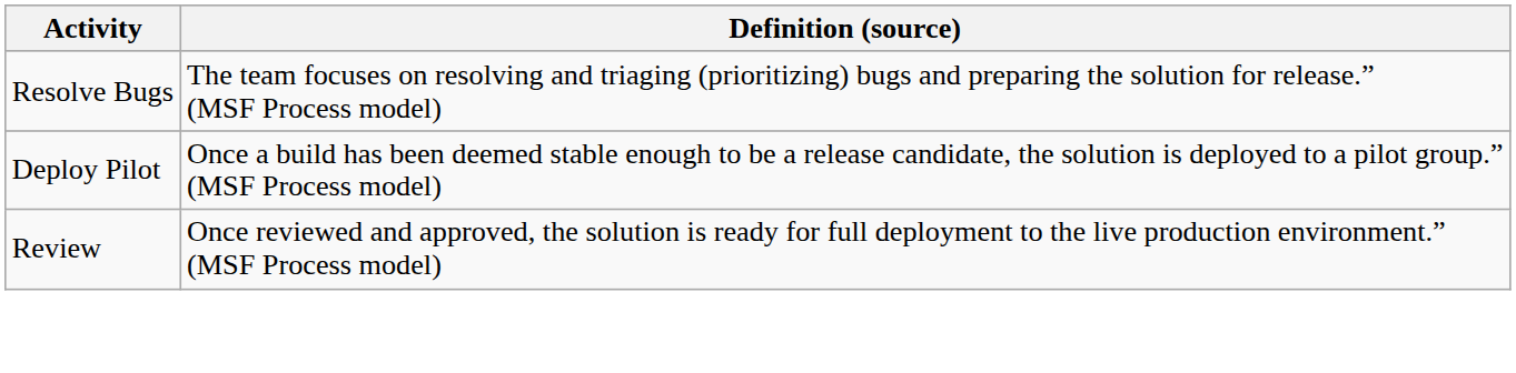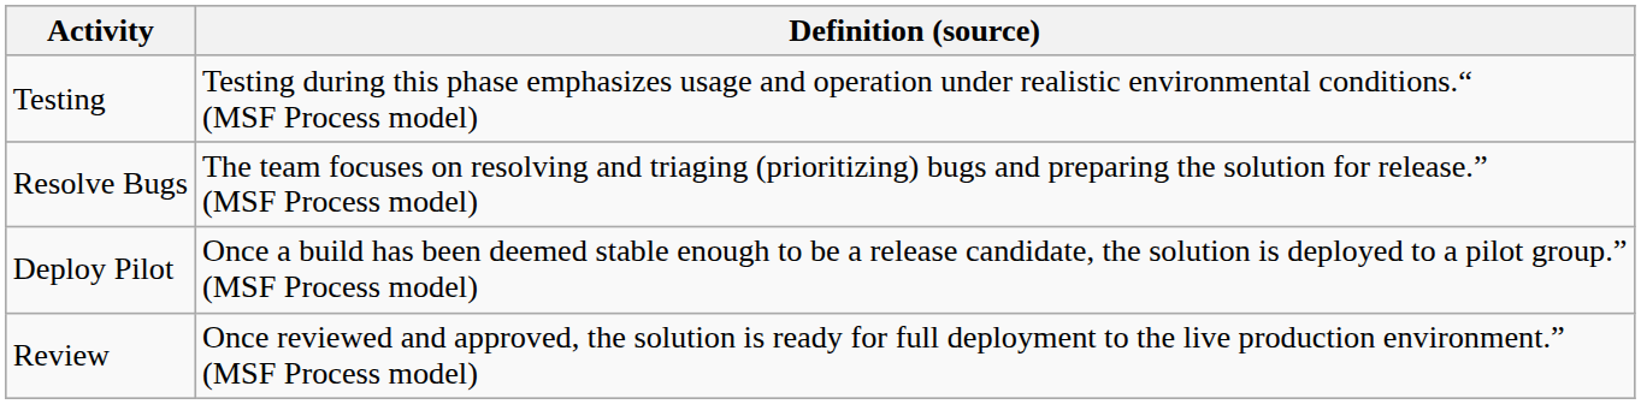+ row: Testing | Testing during this phase emphasizes usage and operation under realistic environmental conditions.“ (MSF Process model)
